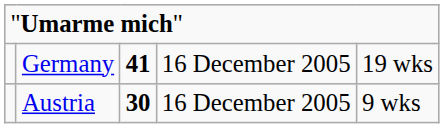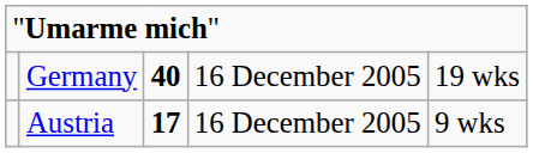Germany | column 3: 41 -> 40
Austria | column 3: 30 -> 17
